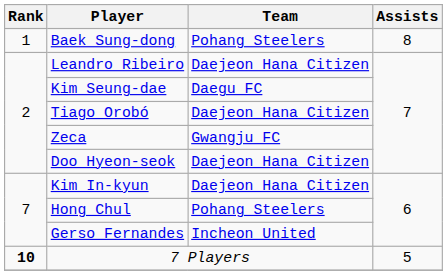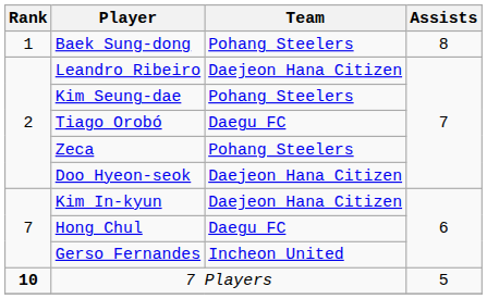Kim Seung-dae | Team: Daegu FC -> Pohang Steelers
Tiago Orobó | Team: Daejeon Hana Citizen -> Daegu FC
Zeca | Team: Gwangju FC -> Pohang Steelers
Hong Chul | Team: Pohang Steelers -> Daegu FC
